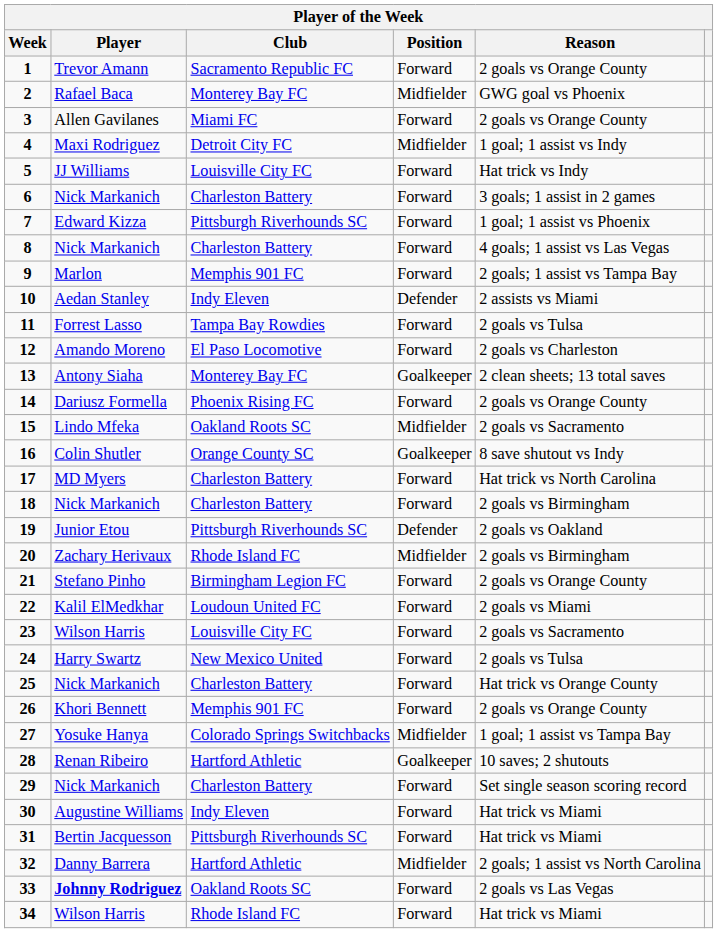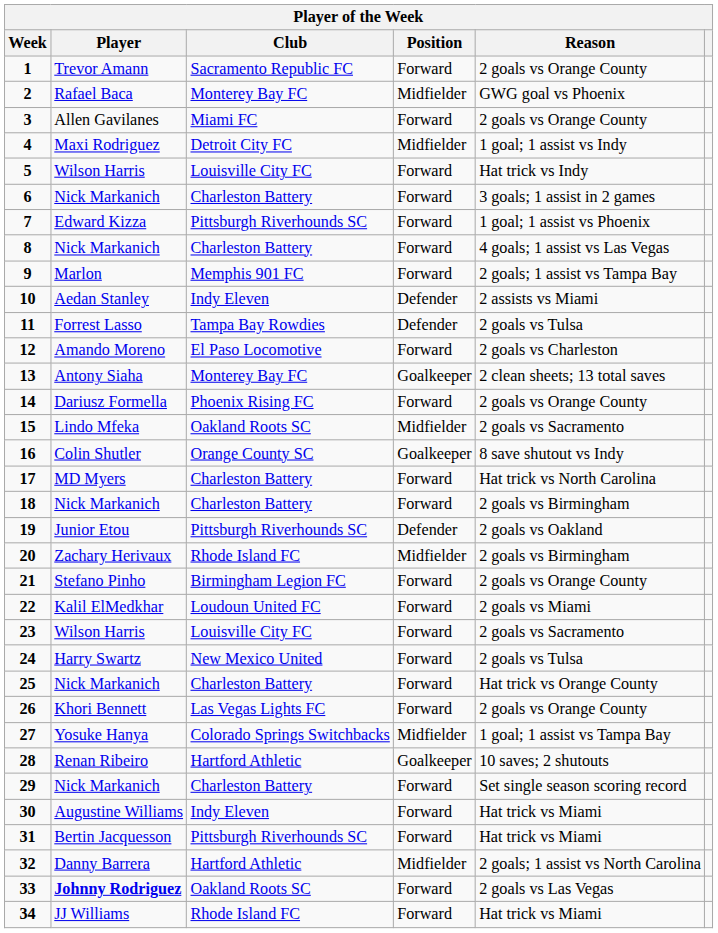5 | Player: JJ Williams -> Wilson Harris
11 | Position: Forward -> Defender
26 | Club: Memphis 901 FC -> Las Vegas Lights FC
34 | Player: Wilson Harris -> JJ Williams
